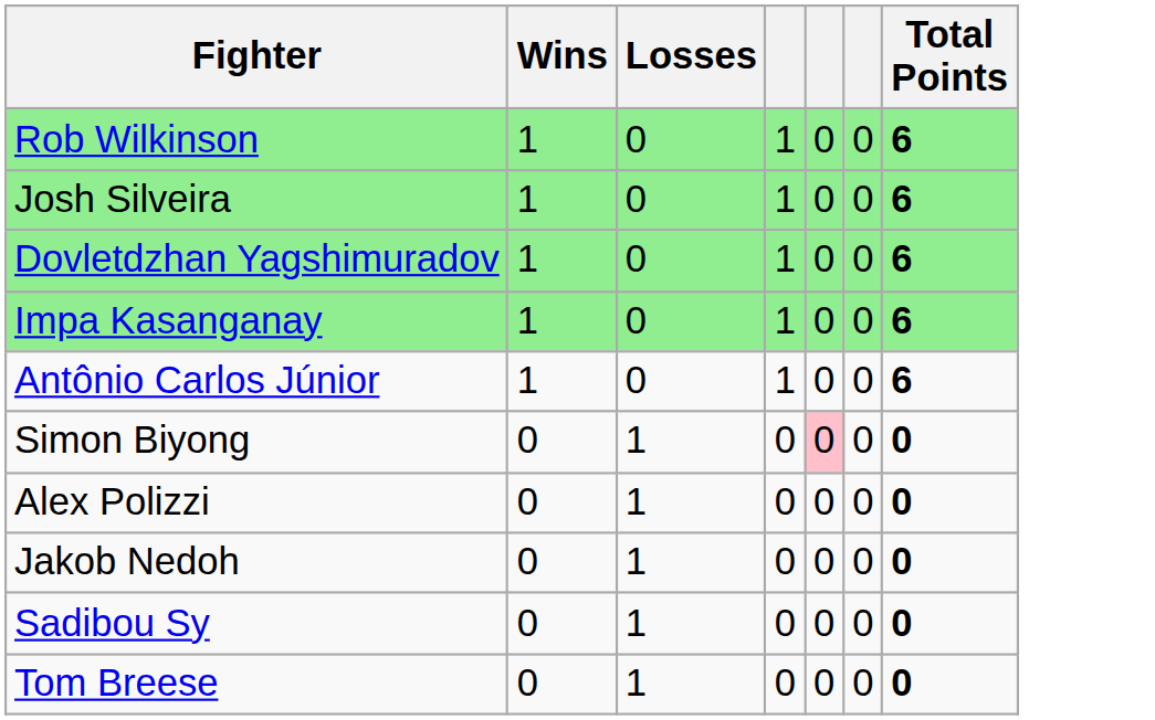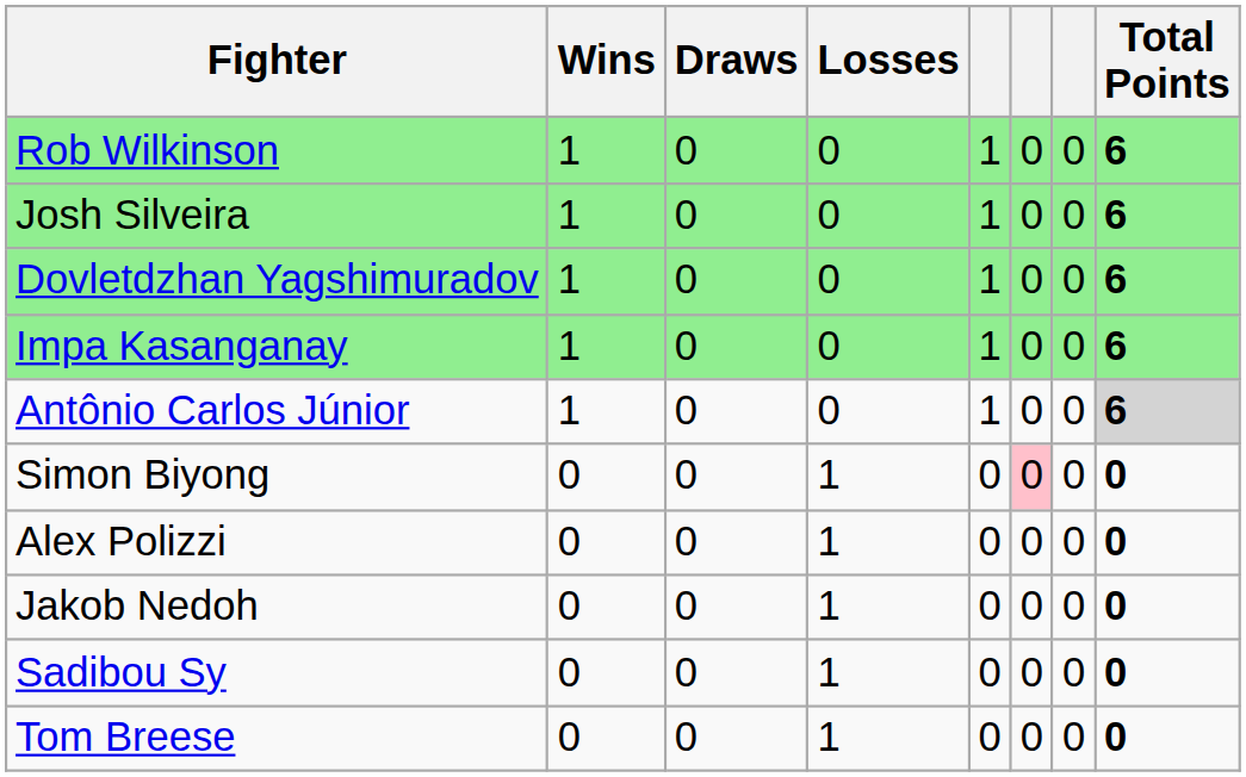+ column: Draws | 0 | 0 | 0 | 0 | 0 | 0 | 0 | 0 | 0 | 0
Antônio Carlos Júnior | Total Points: no background -> lightgrey background
